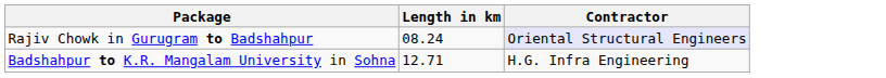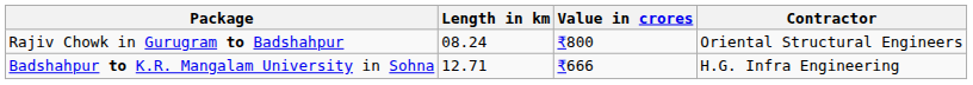+ column: Value in crores | ₹800 | ₹666
Rajiv Chowk in Gurugram to Badshahpur | Contractor: lavender background -> no background
